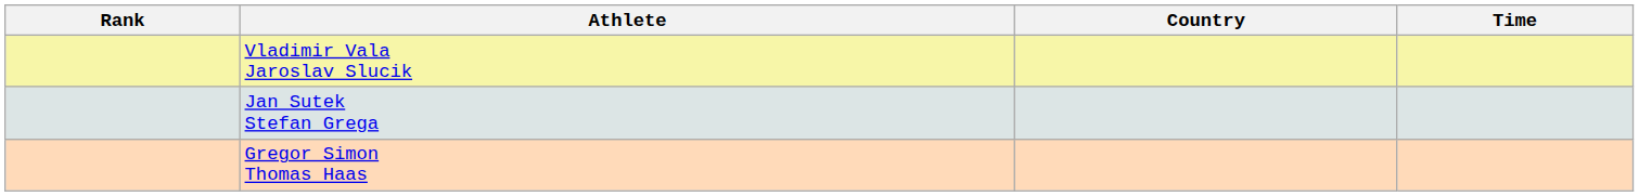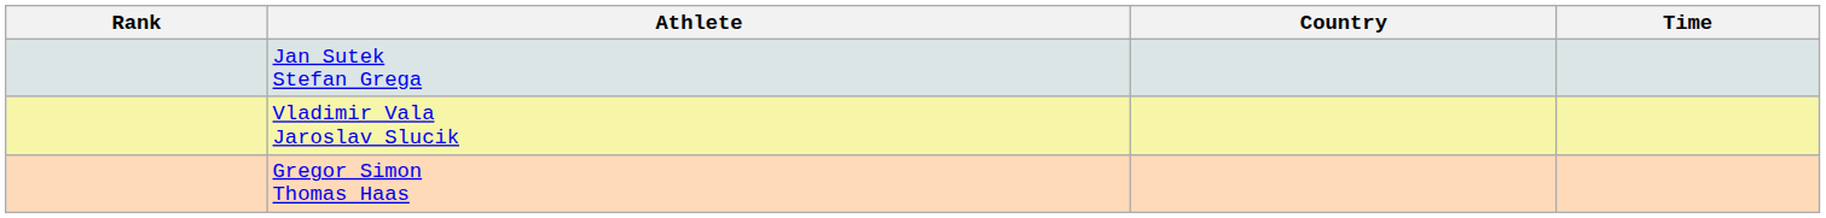rows swapped: Vladimir Vala Jaroslav Slucik <-> Jan Sutek Stefan Grega
